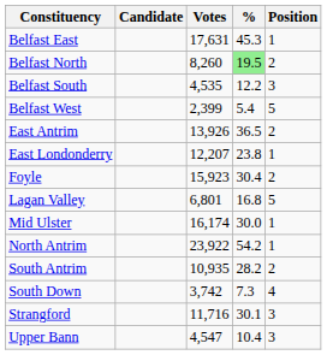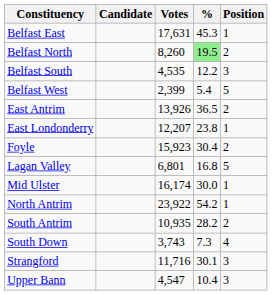South Down | Votes: 3,742 -> 3,743
